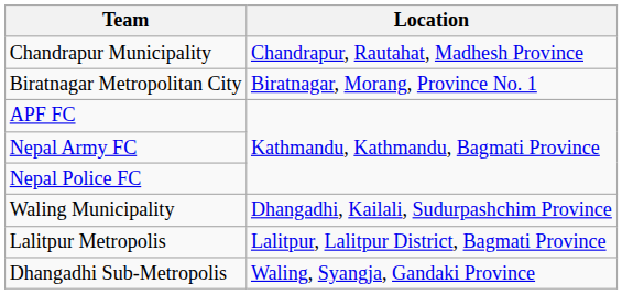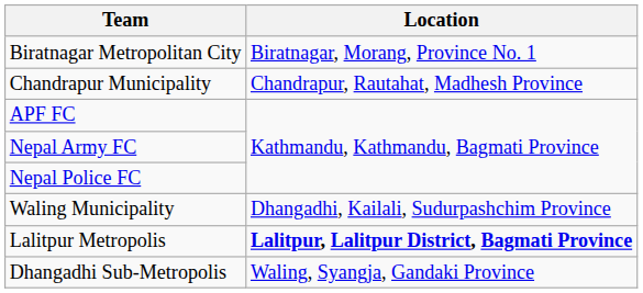rows swapped: Biratnagar Metropolitan City <-> Chandrapur Municipality
Lalitpur Metropolis | Location: normal -> bold
